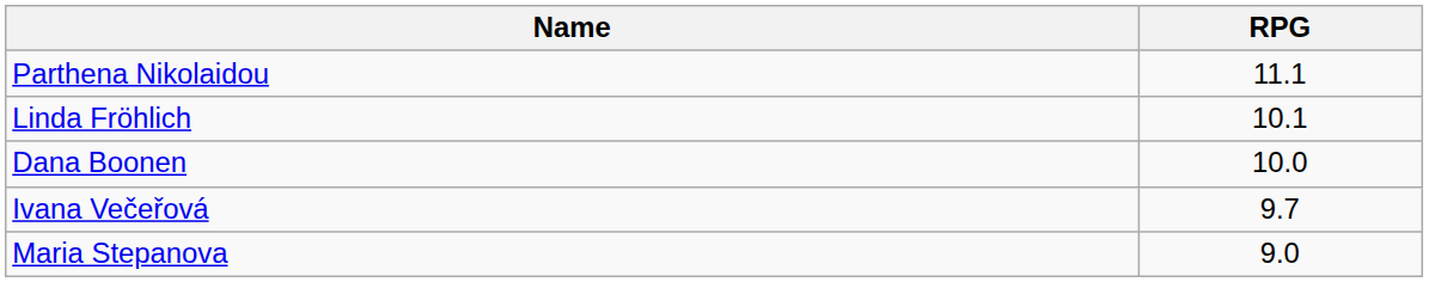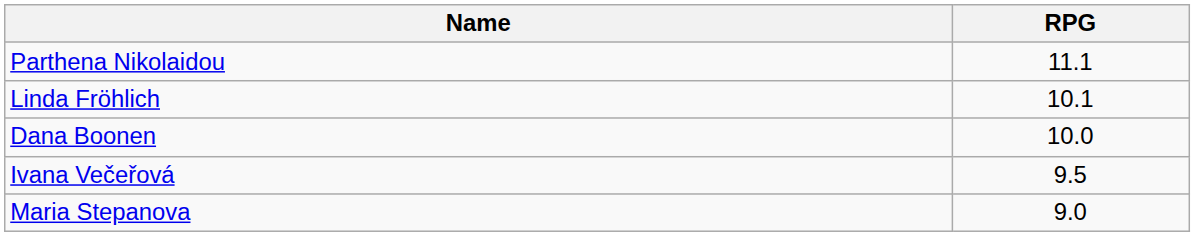Ivana Večeřová | RPG: 9.7 -> 9.5
